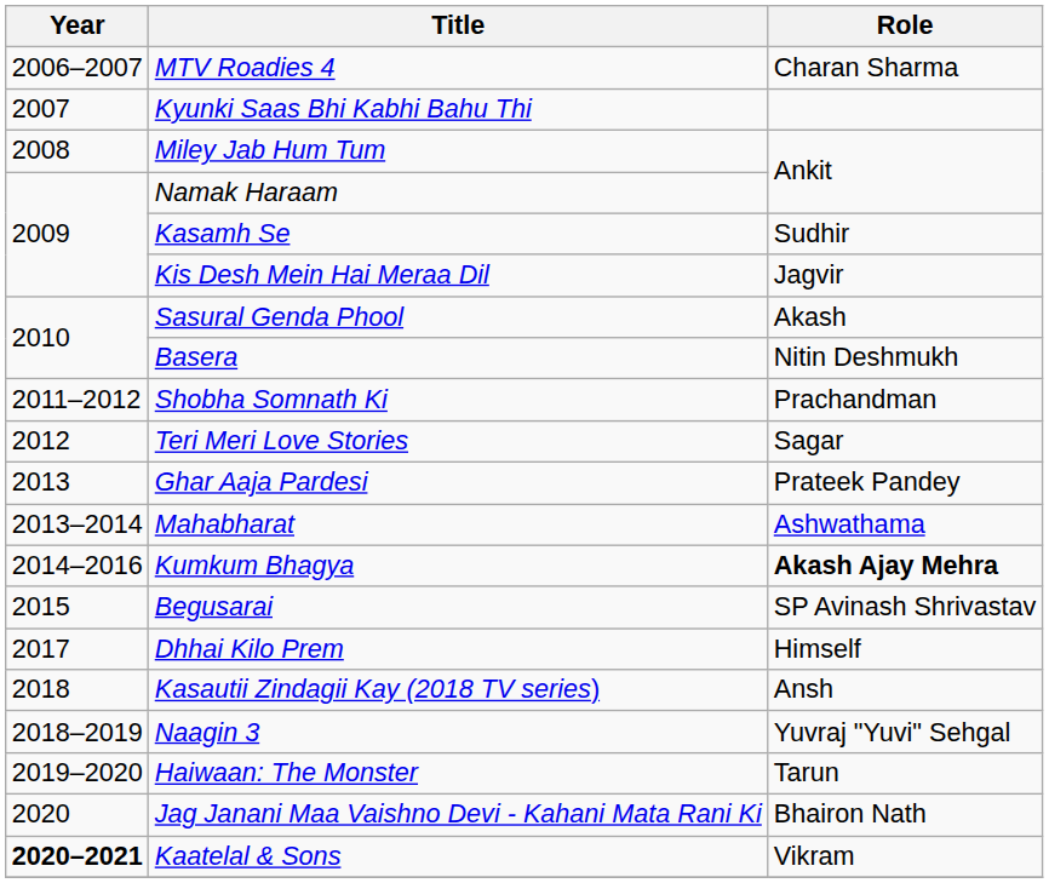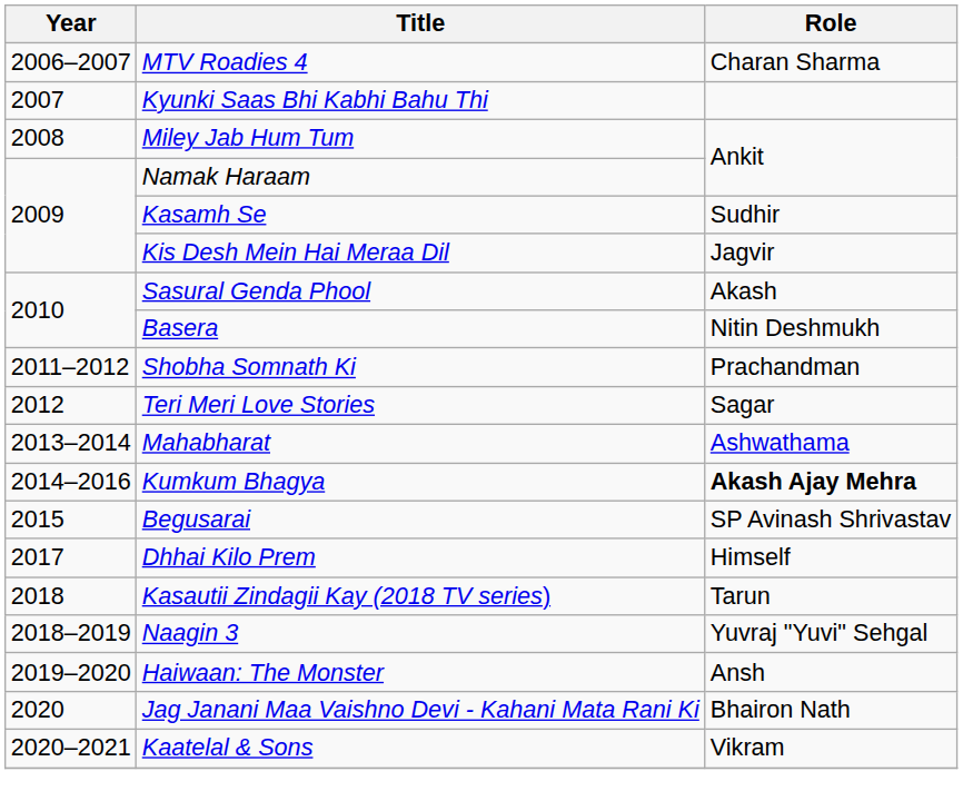- row: 2013 | Ghar Aaja Pardesi | Prateek Pandey
Kasautii Zindagii Kay (2018 TV series) | Role: Ansh -> Tarun
Haiwaan: The Monster | Role: Tarun -> Ansh
Kaatelal & Sons | Year: bold -> normal
